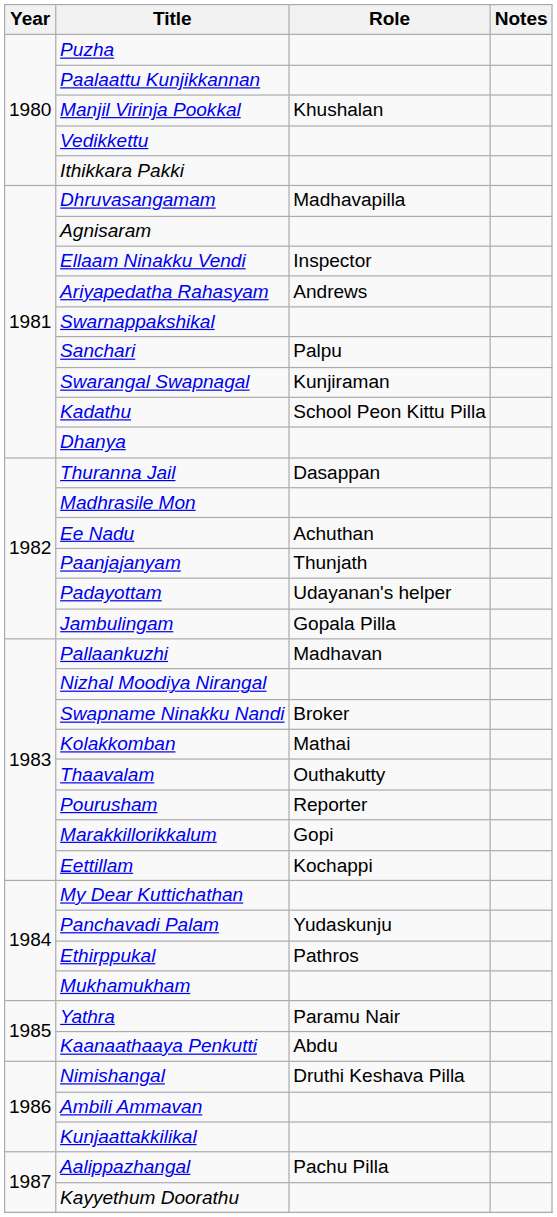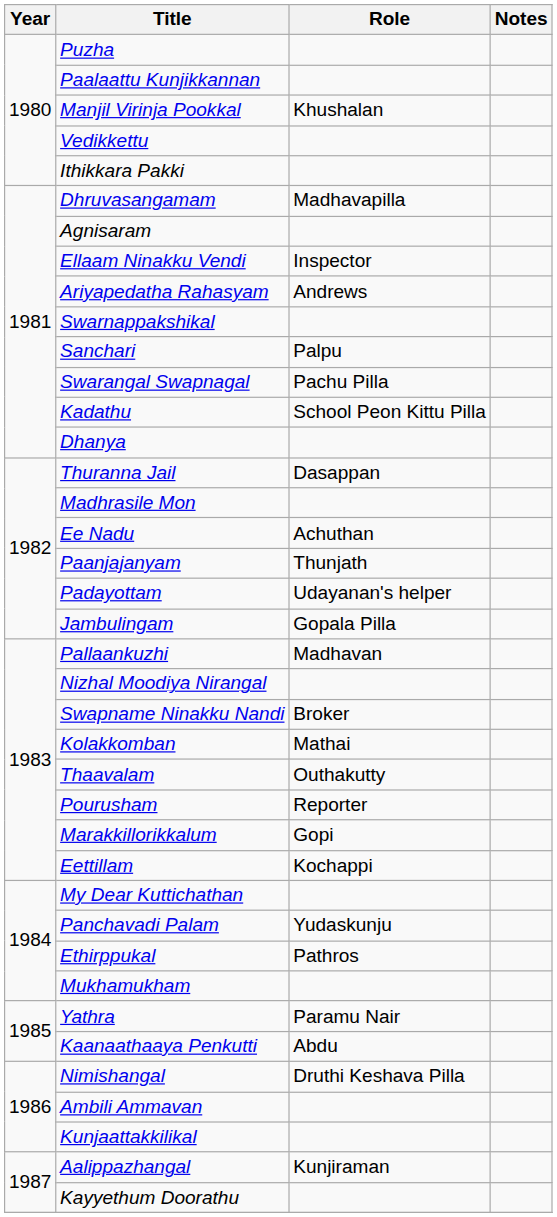Swarangal Swapnagal | Role: Kunjiraman -> Pachu Pilla
Aalippazhangal | Role: Pachu Pilla -> Kunjiraman
